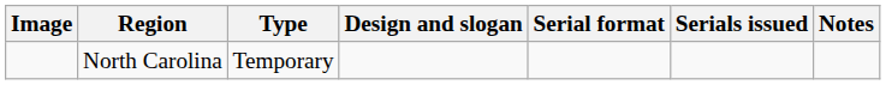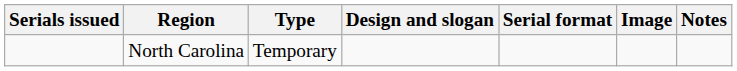columns swapped: Image <-> Serials issued
